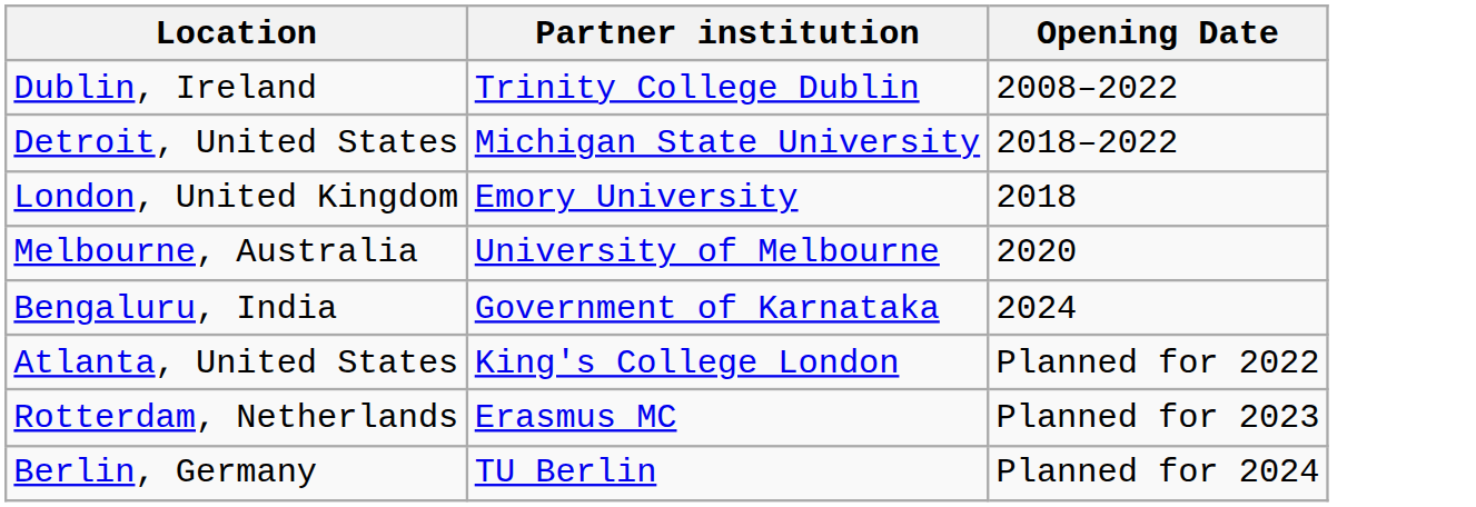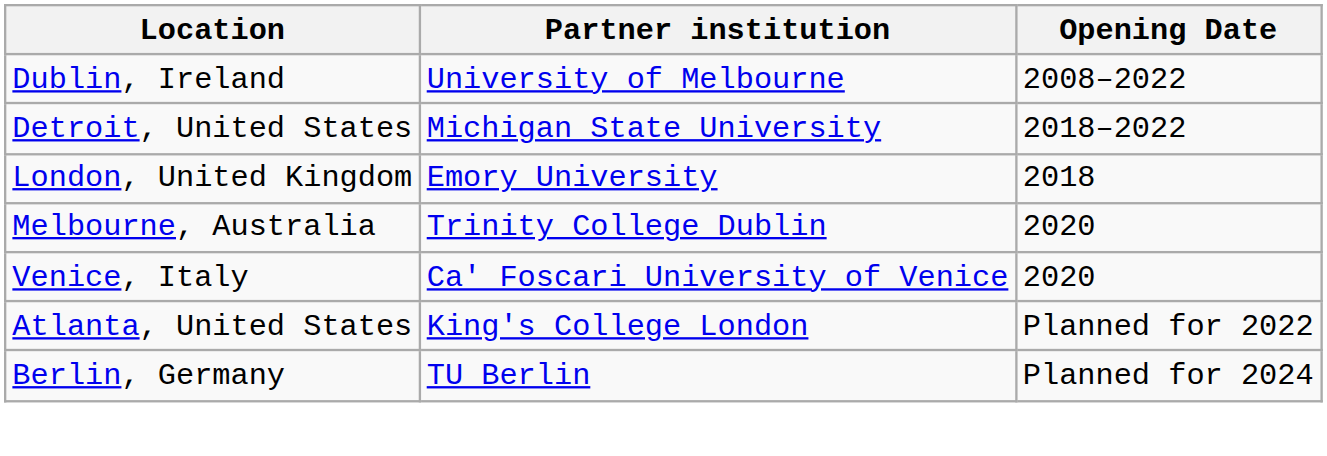Dublin, Ireland | Partner institution: Trinity College Dublin -> University of Melbourne
Melbourne, Australia | Partner institution: University of Melbourne -> Trinity College Dublin
+ row: Venice, Italy | Ca' Foscari University of Venice | 2020
- row: Bengaluru, India | Government of Karnataka | 2024
- row: Rotterdam, Netherlands | Erasmus MC | Planned for 2023
